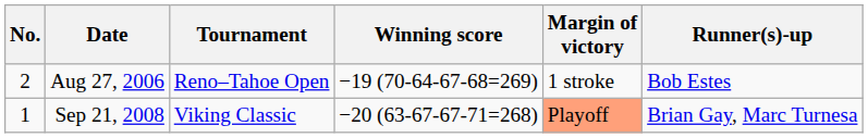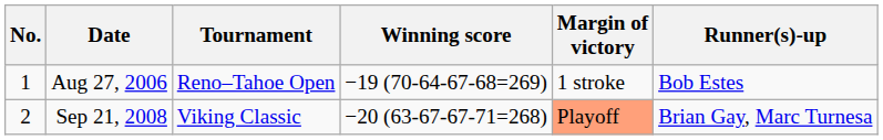Aug 27, 2006 | No.: 2 -> 1
Sep 21, 2008 | No.: 1 -> 2
